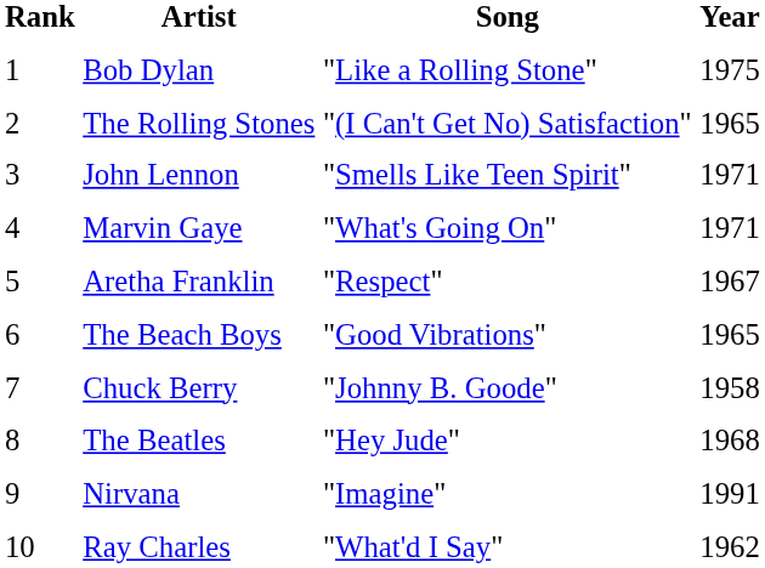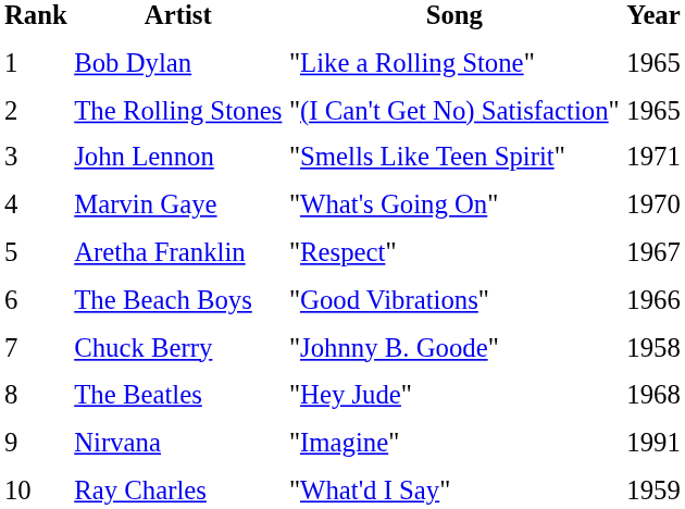Bob Dylan | Year: 1975 -> 1965
Marvin Gaye | Year: 1971 -> 1970
The Beach Boys | Year: 1965 -> 1966
Ray Charles | Year: 1962 -> 1959
